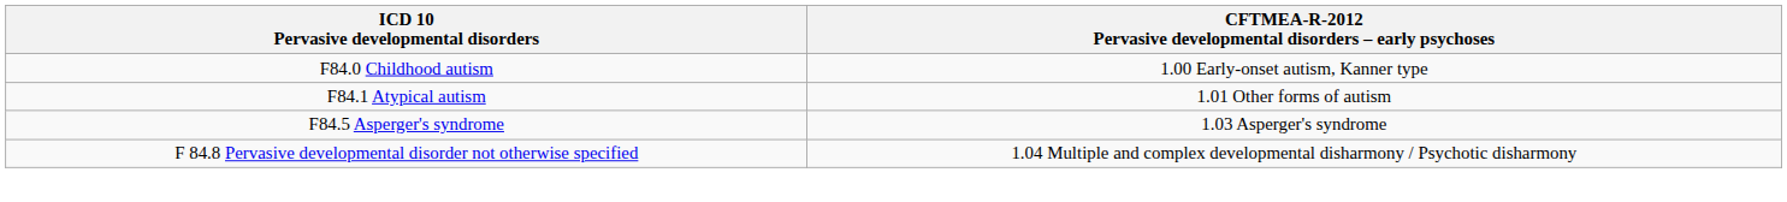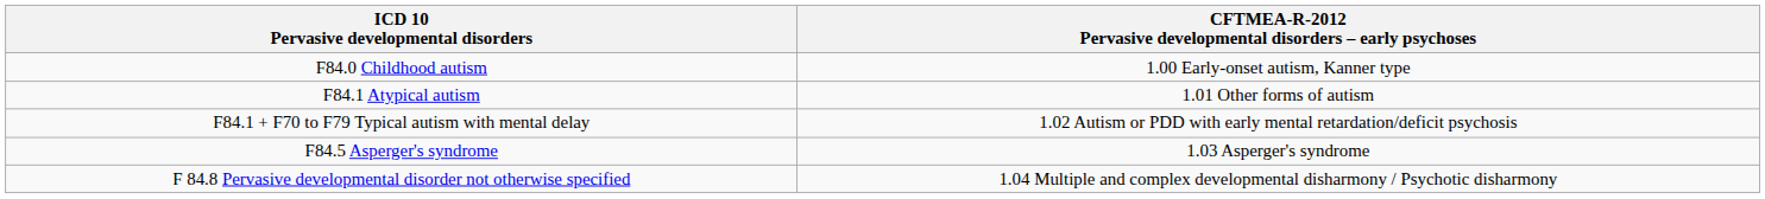+ row: F84.1 + F70 to F79 Typical autism with mental delay | 1.02 Autism or PDD with early mental retardation/deficit psychosis
